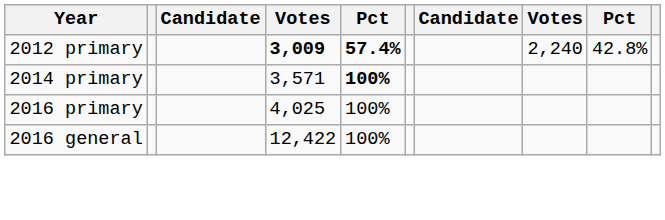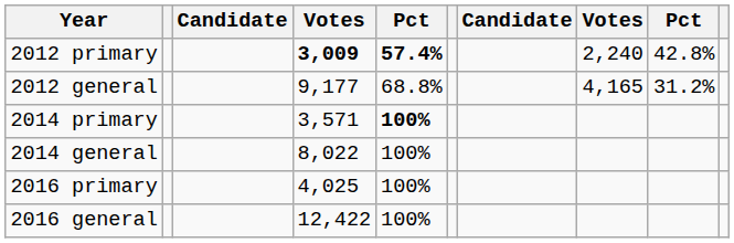+ row: 2012 general | 9,177 | 68.8% | 4,165 | 31.2%
+ row: 2014 general | 8,022 | 100%
